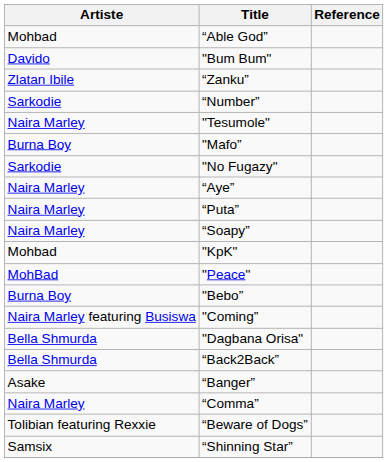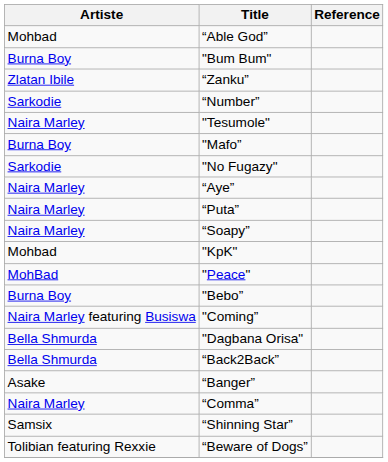"Bum Bum" | Artiste: Davido -> Burna Boy
rows swapped: “Beware of Dogs” <-> “Shinning Star”
